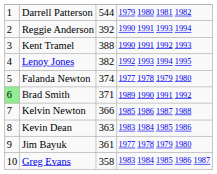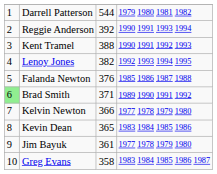Falanda Newton | column 3: 374 -> 376
Falanda Newton | column 4: 1977 1978 1979 1980 -> 1985 1986 1987 1988
Kelvin Newton | column 4: 1985 1986 1987 1988 -> 1977 1978 1979 1980
Kevin Dean | column 3: 363 -> 365
